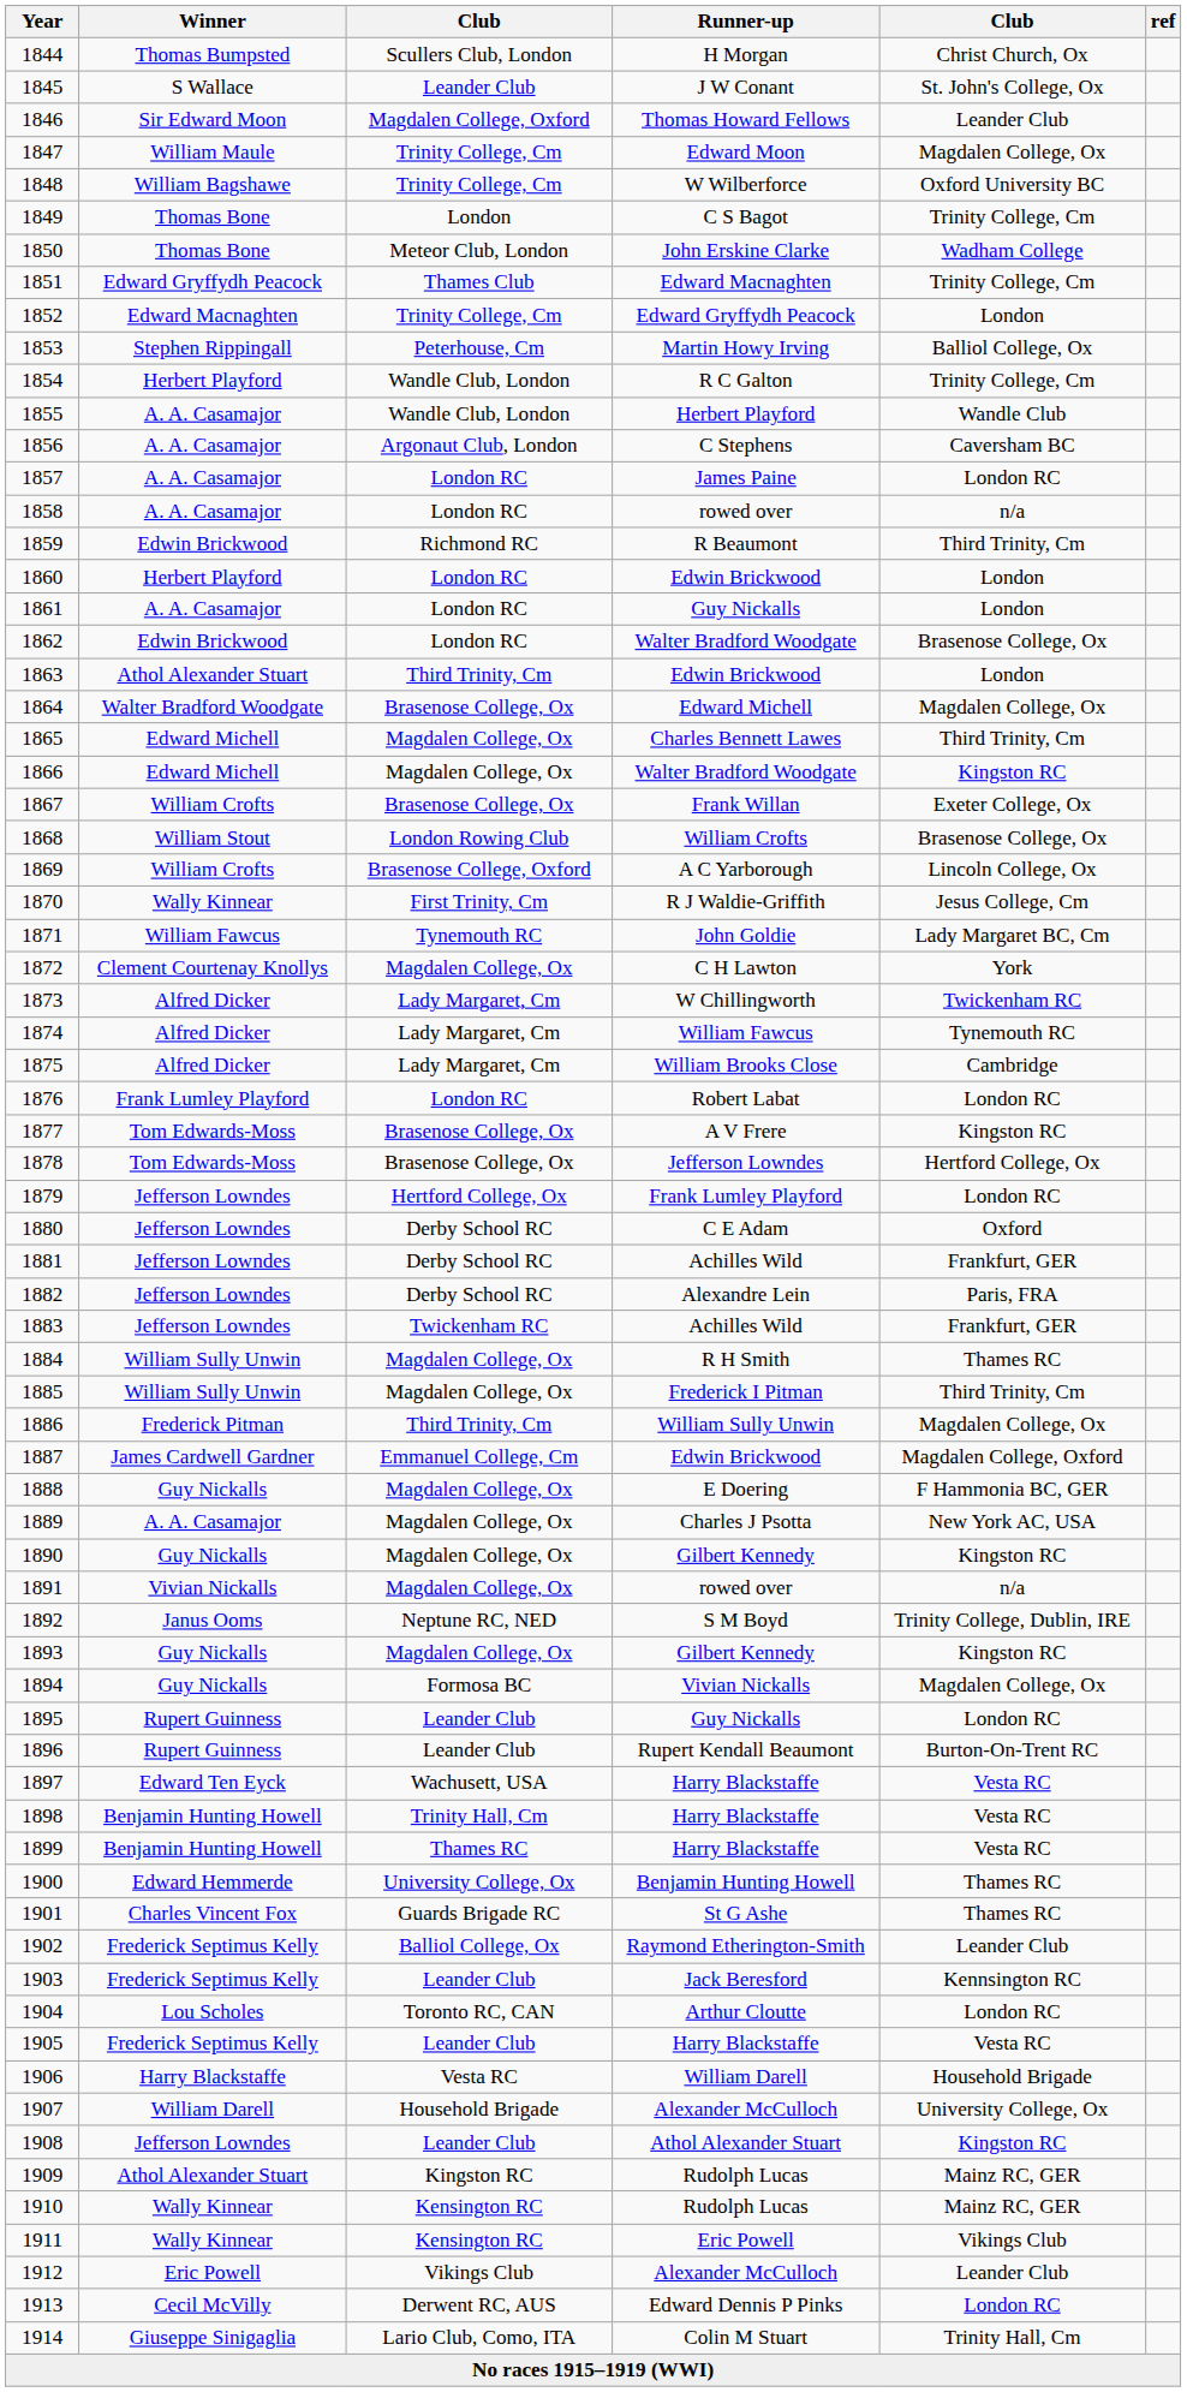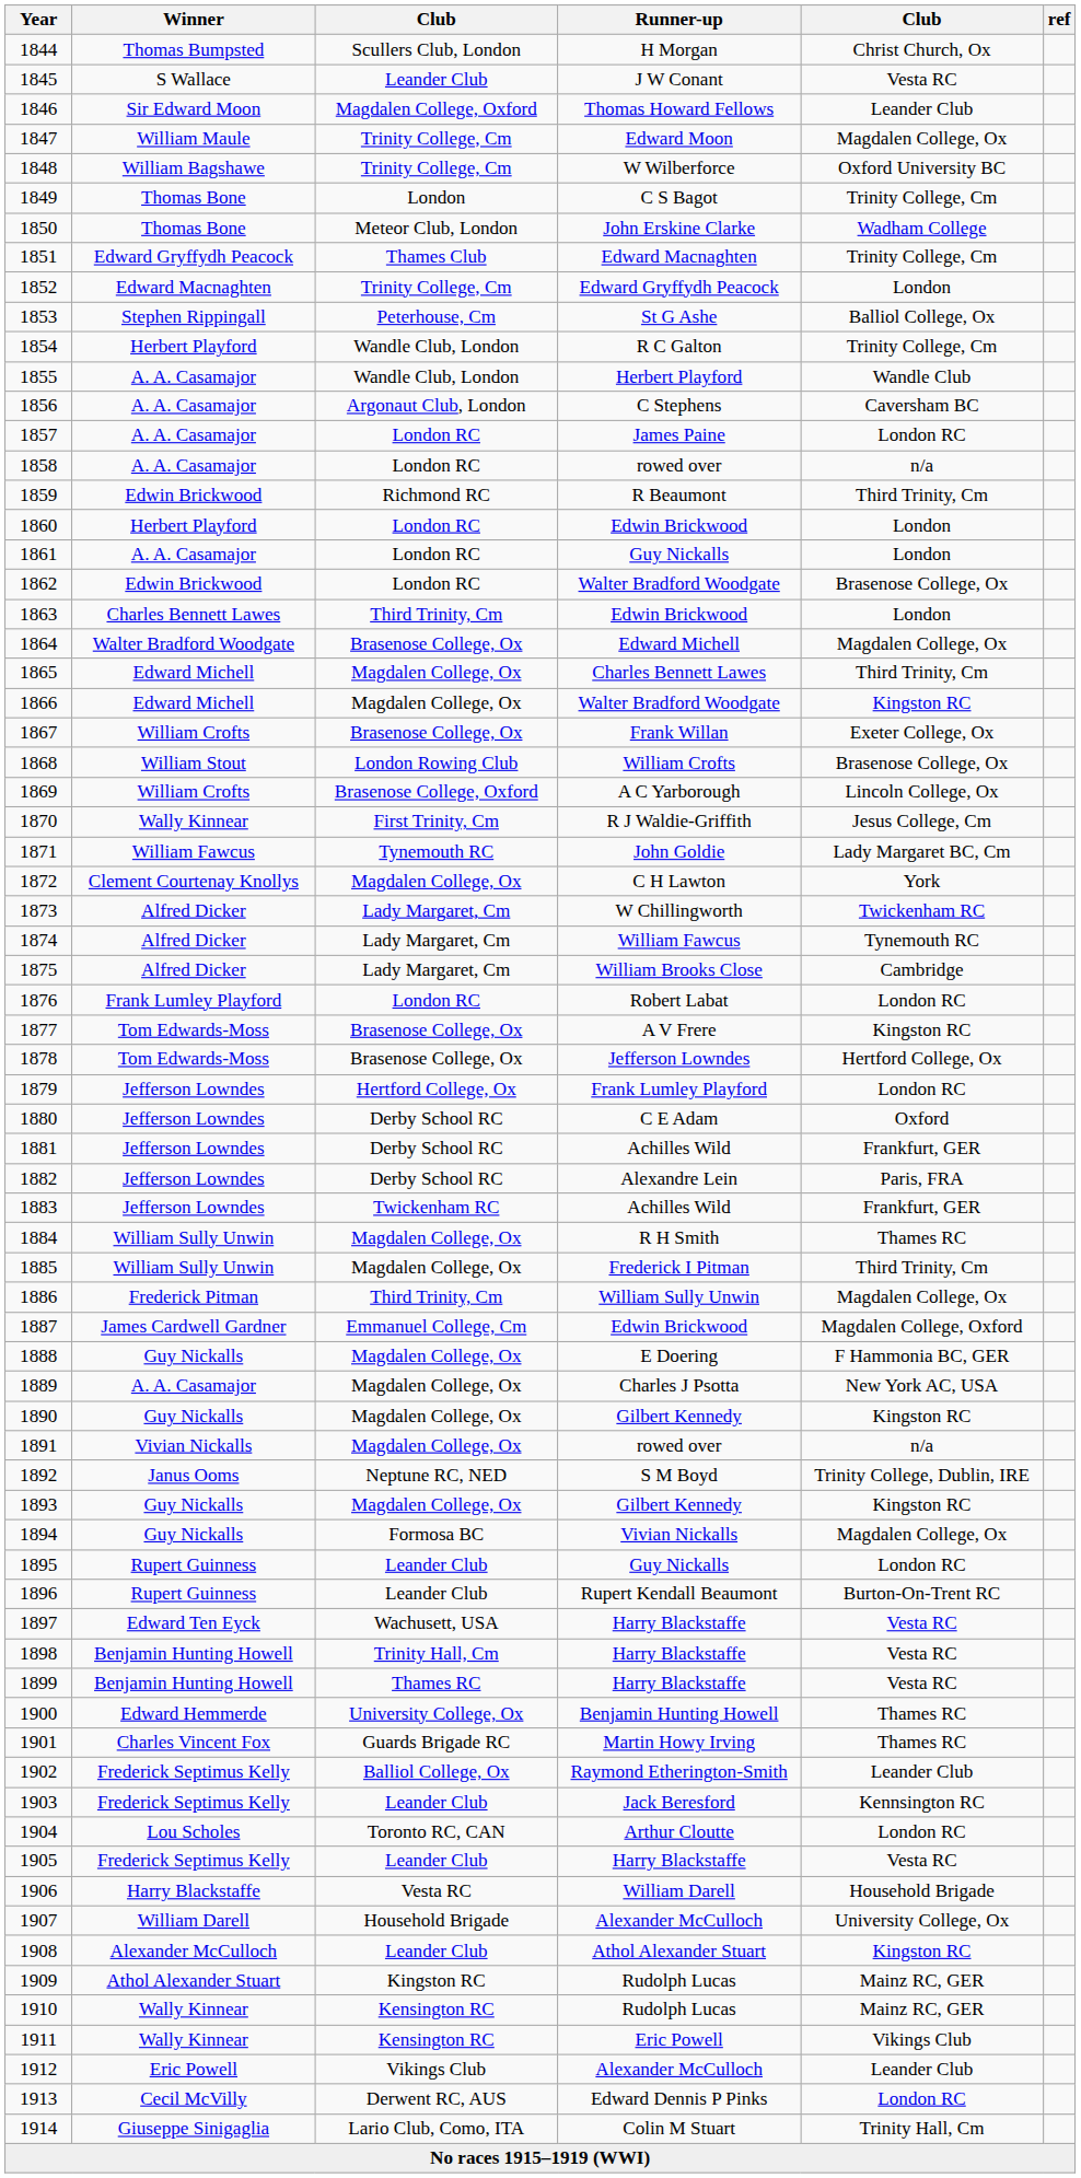1845 | column 5: St. John's College, Ox -> Vesta RC
1853 | Runner-up: Martin Howy Irving -> St G Ashe
1863 | Winner: Athol Alexander Stuart -> Charles Bennett Lawes
1901 | Runner-up: St G Ashe -> Martin Howy Irving
1908 | Winner: Jefferson Lowndes -> Alexander McCulloch
